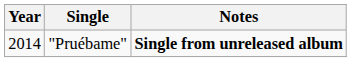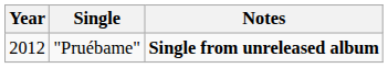"Pruébame" | Year: 2014 -> 2012
